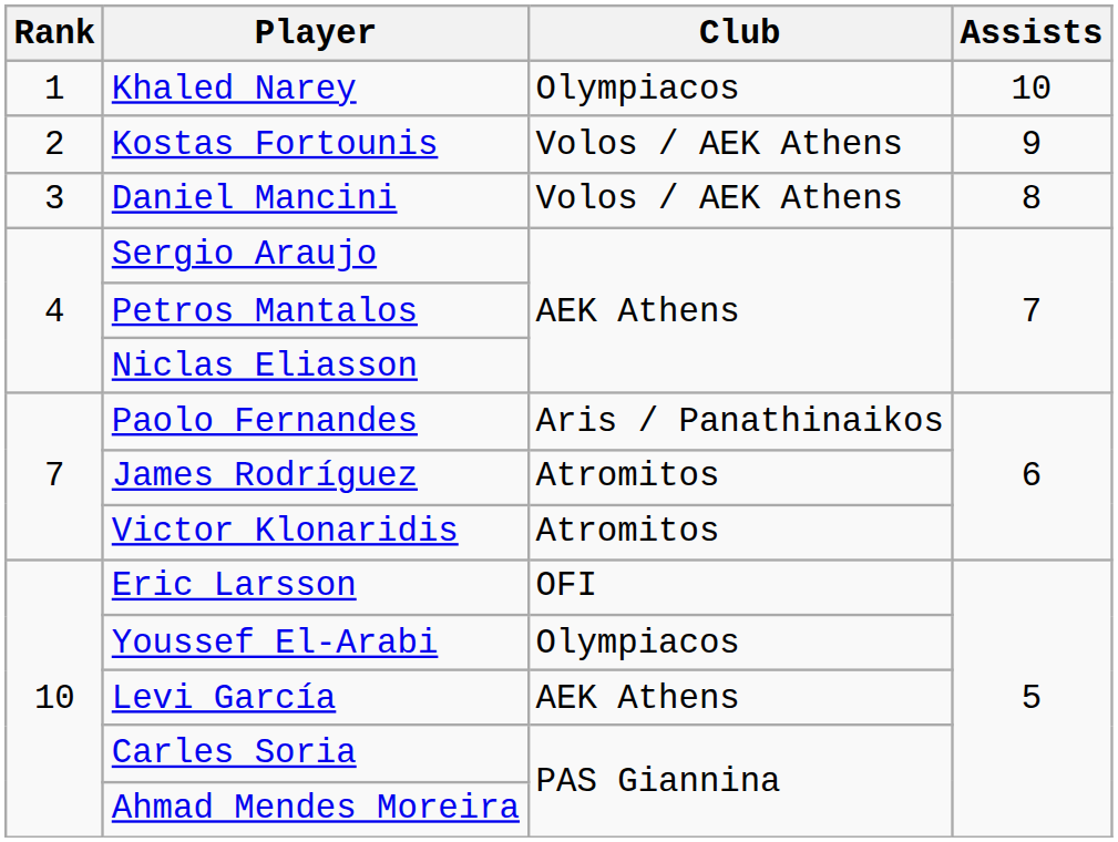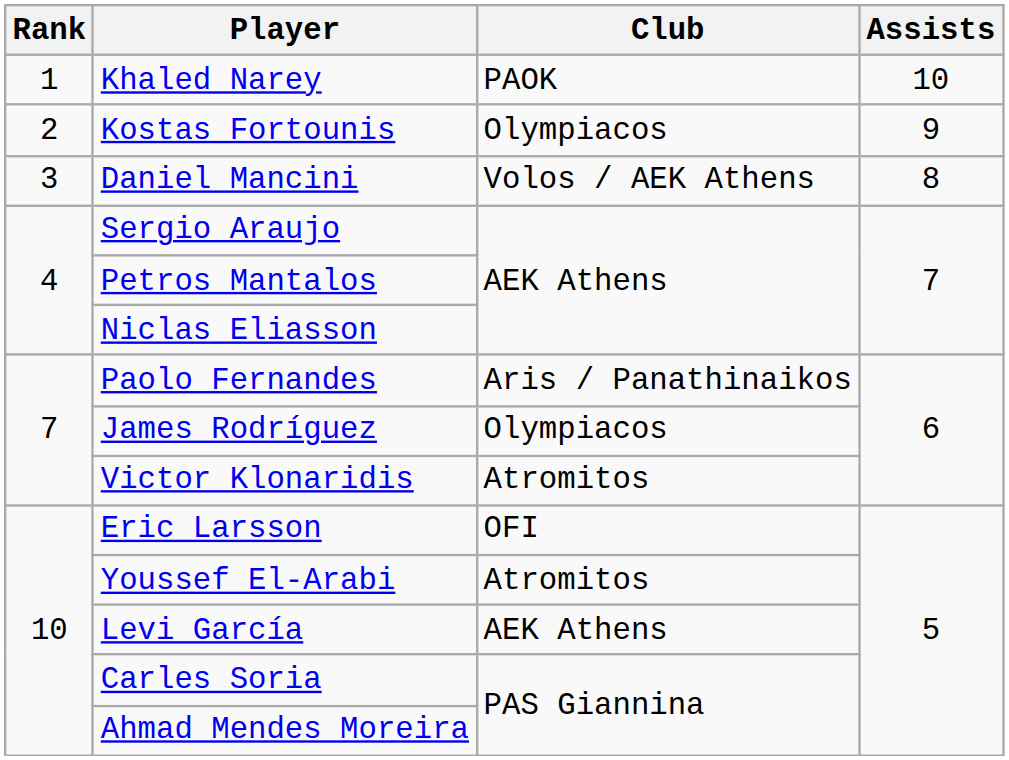Khaled Narey | Club: Olympiacos -> PAOK
Kostas Fortounis | Club: Volos / AEK Athens -> Olympiacos
James Rodríguez | Club: Atromitos -> Olympiacos
Youssef El-Arabi | Club: Olympiacos -> Atromitos
